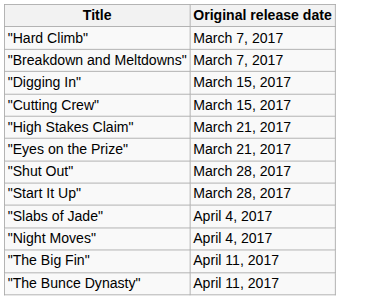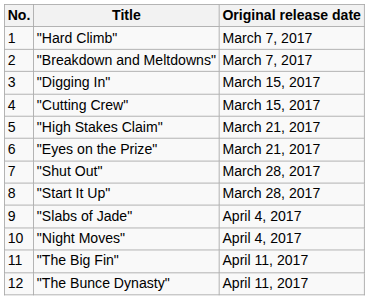+ column: No. | 1 | 2 | 3 | 4 | 5 | 6 | 7 | 8 | 9 | 10 | 11 | 12
